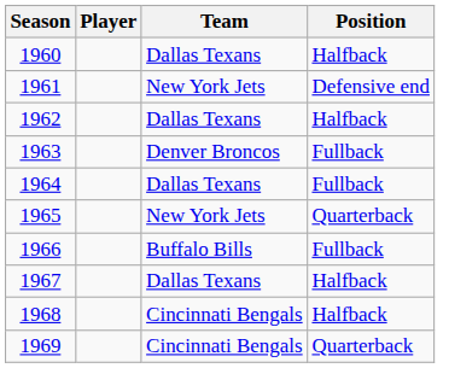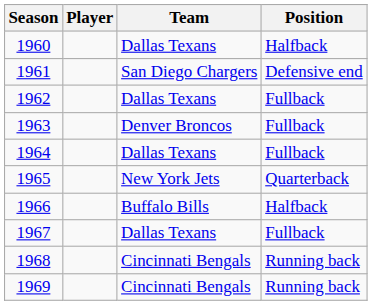1961 | Team: New York Jets -> San Diego Chargers
1962 | Position: Halfback -> Fullback
1966 | Position: Fullback -> Halfback
1967 | Position: Halfback -> Fullback
1968 | Position: Halfback -> Running back
1969 | Position: Quarterback -> Running back
